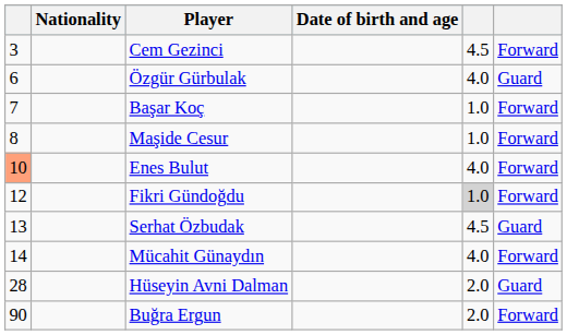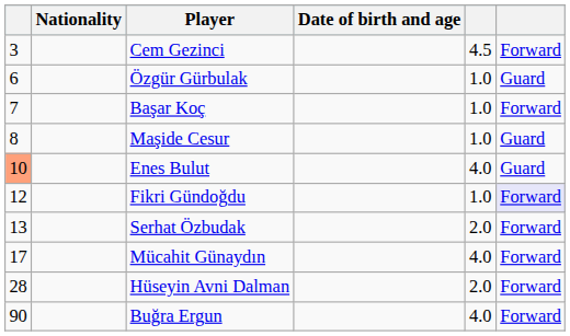Özgür Gürbulak | column 5: 4.0 -> 1.0
Maşide Cesur | column 6: Forward -> Guard
Enes Bulut | column 6: Forward -> Guard
Fikri Gündoğdu | column 5: lightgrey background -> no background
Fikri Gündoğdu | column 6: no background -> lavender background
Serhat Özbudak | column 5: 4.5 -> 2.0
Serhat Özbudak | column 6: Guard -> Forward
Mücahit Günaydın | column 1: 14 -> 17
Hüseyin Avni Dalman | column 6: Guard -> Forward
Buğra Ergun | column 5: 2.0 -> 4.0
